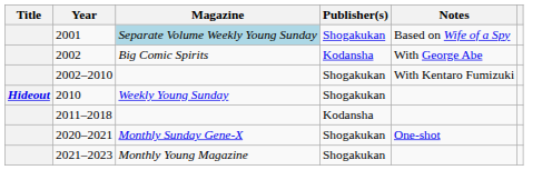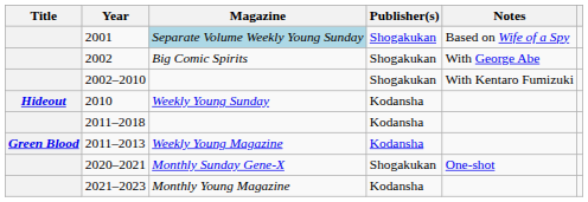2002 | Publisher(s): Kodansha -> Shogakukan
2010 | Publisher(s): Shogakukan -> Kodansha
+ row: Green Blood | 2011–2013 | Weekly Young Magazine | Kodansha
2021–2023 | Publisher(s): Shogakukan -> Kodansha
